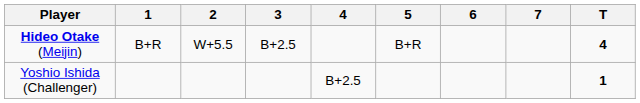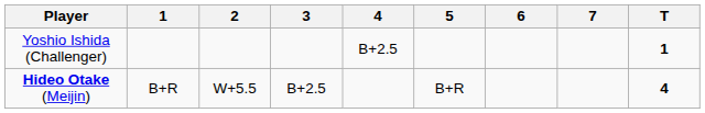rows swapped: Hideo Otake (Meijin) <-> Yoshio Ishida (Challenger)
